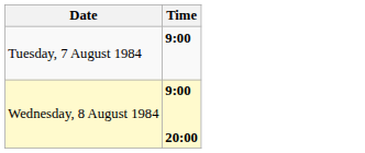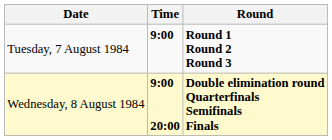+ column: Round | Round 1 Round 2 Round 3 | Double elimination round Quarterfinals Semifinals Finals
